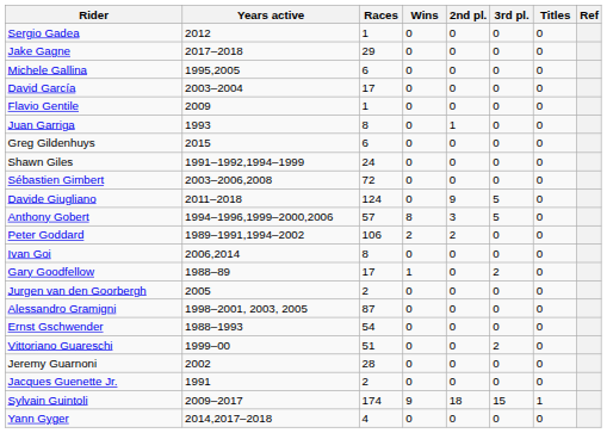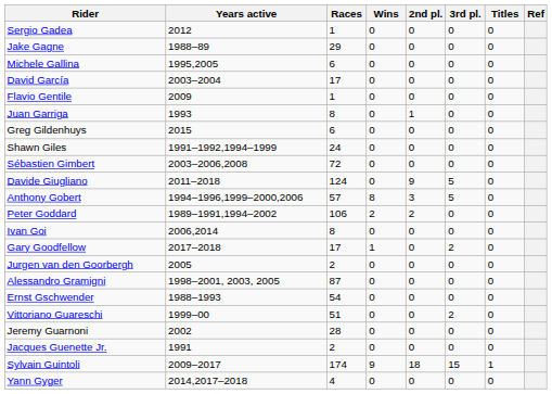Jake Gagne | Years active: 2017–2018 -> 1988–89
Gary Goodfellow | Years active: 1988–89 -> 2017–2018
